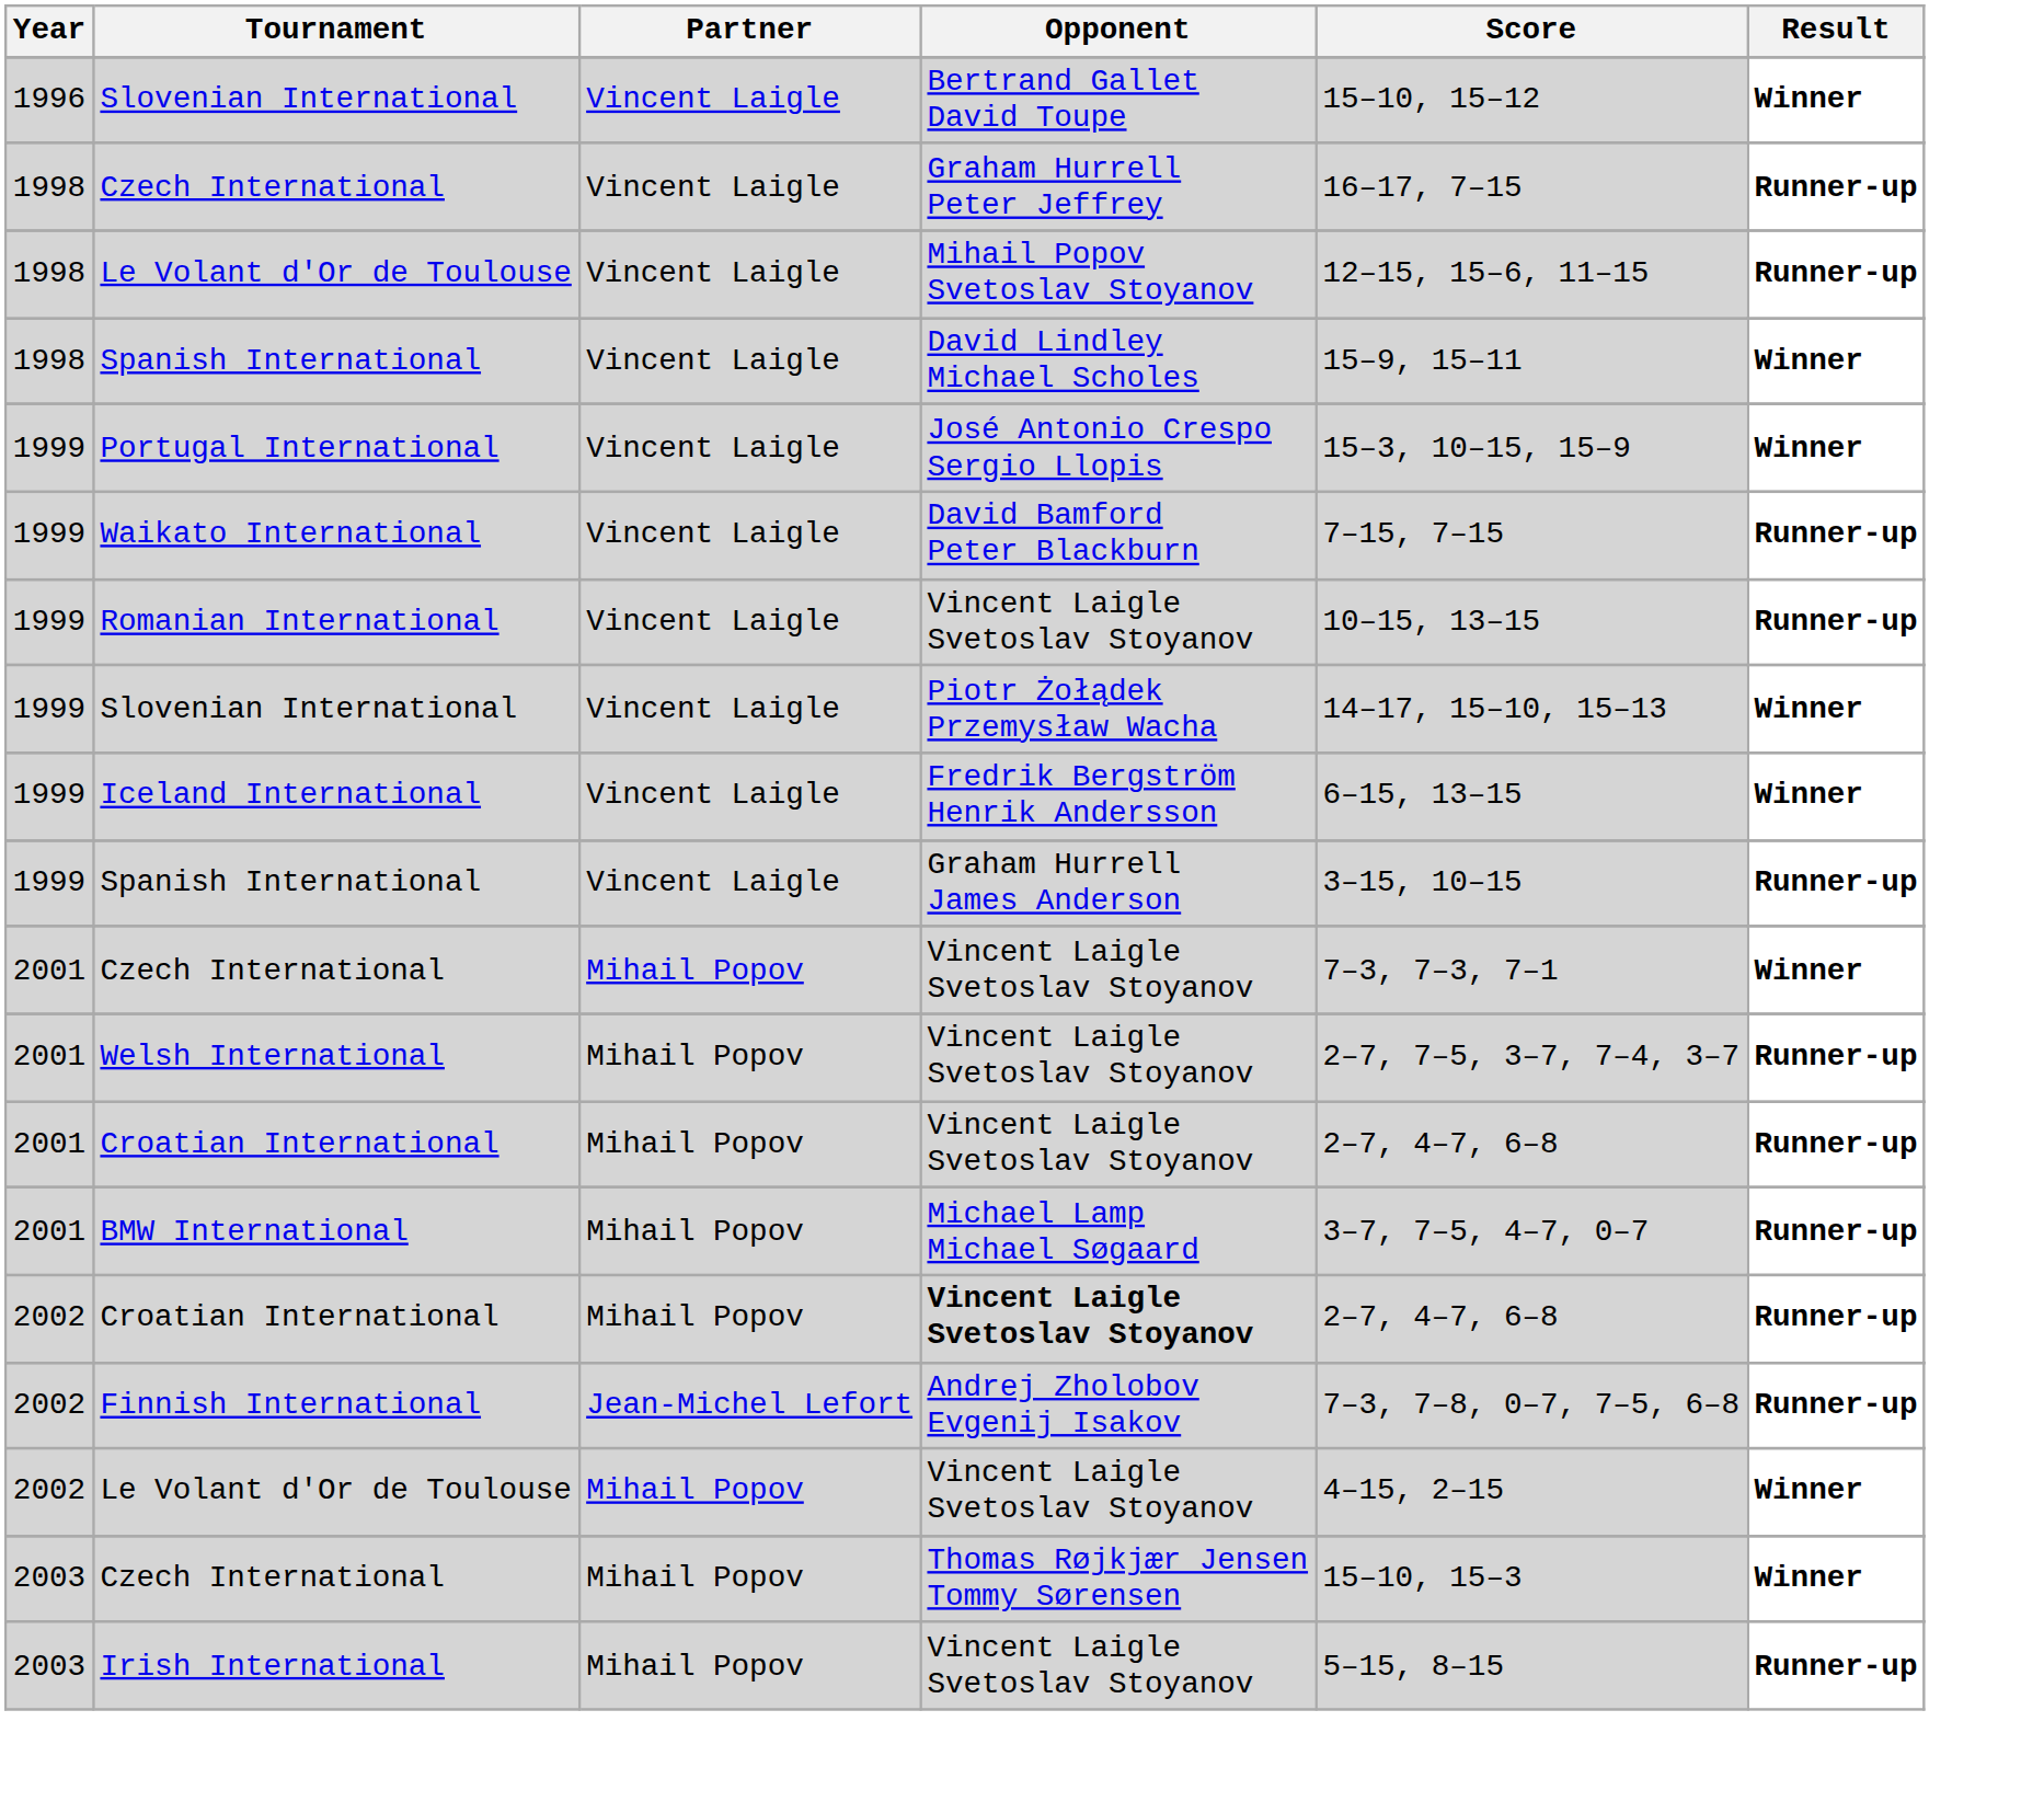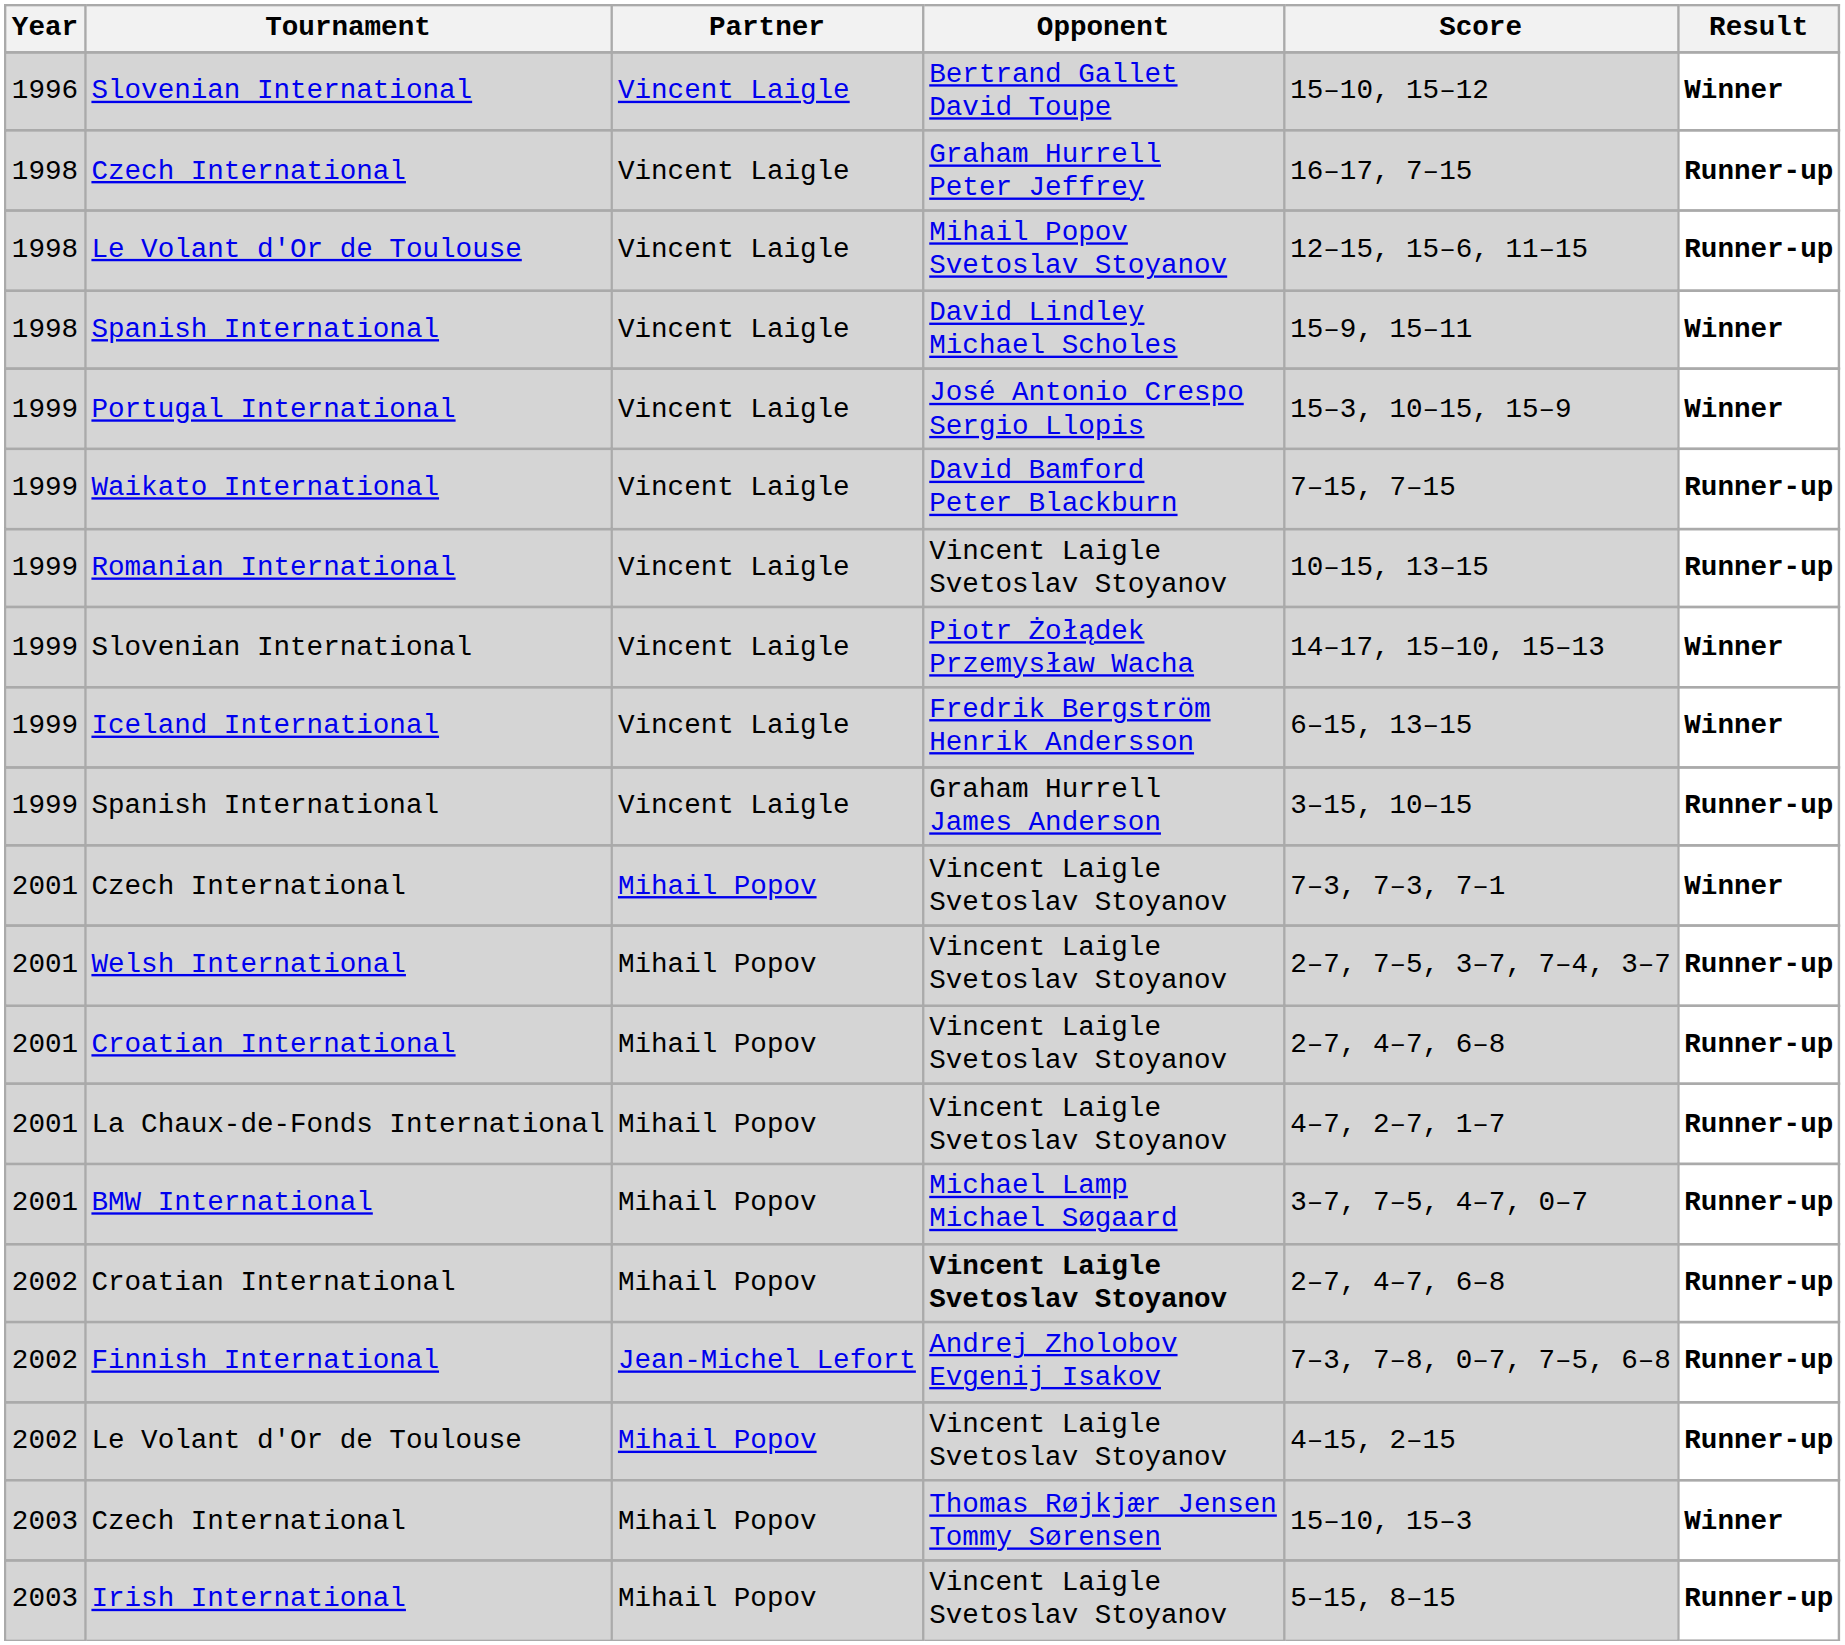+ row: 2001 | La Chaux-de-Fonds International | Mihail Popov | Vincent Laigle Svetoslav Stoyanov | 4–7, 2–7, 1–7 | Runner-up
2002 / Le Volant d'Or de Toulouse | Result: Winner -> Runner-up
